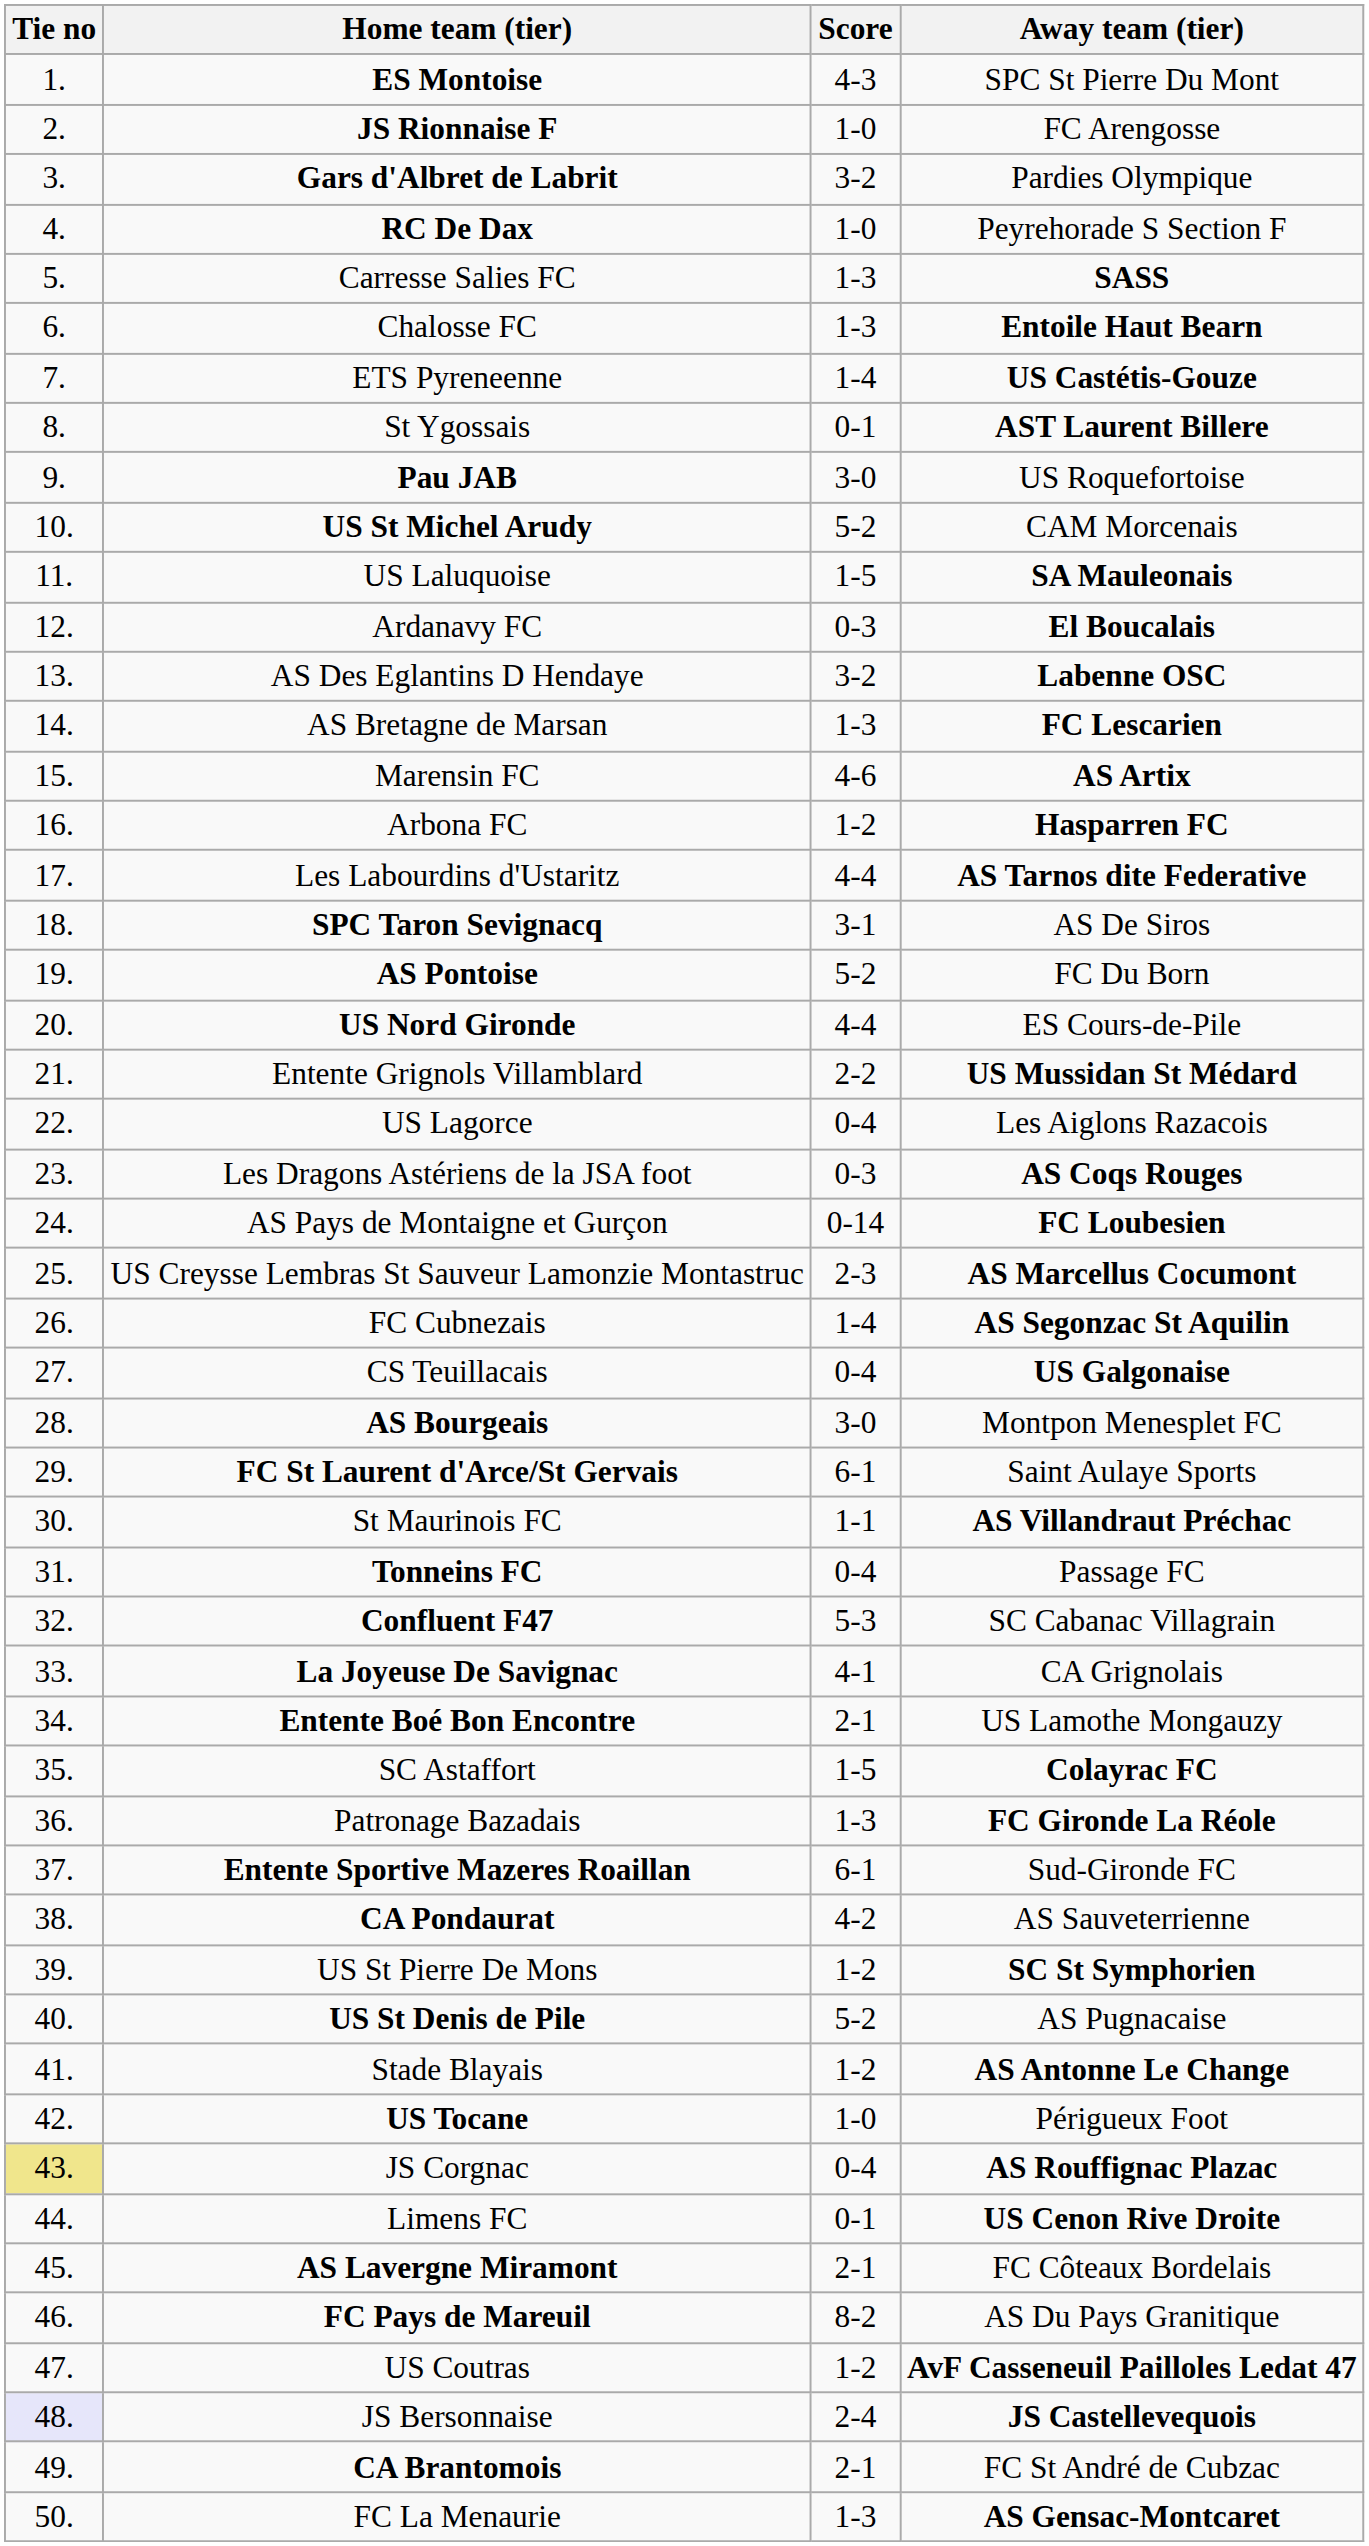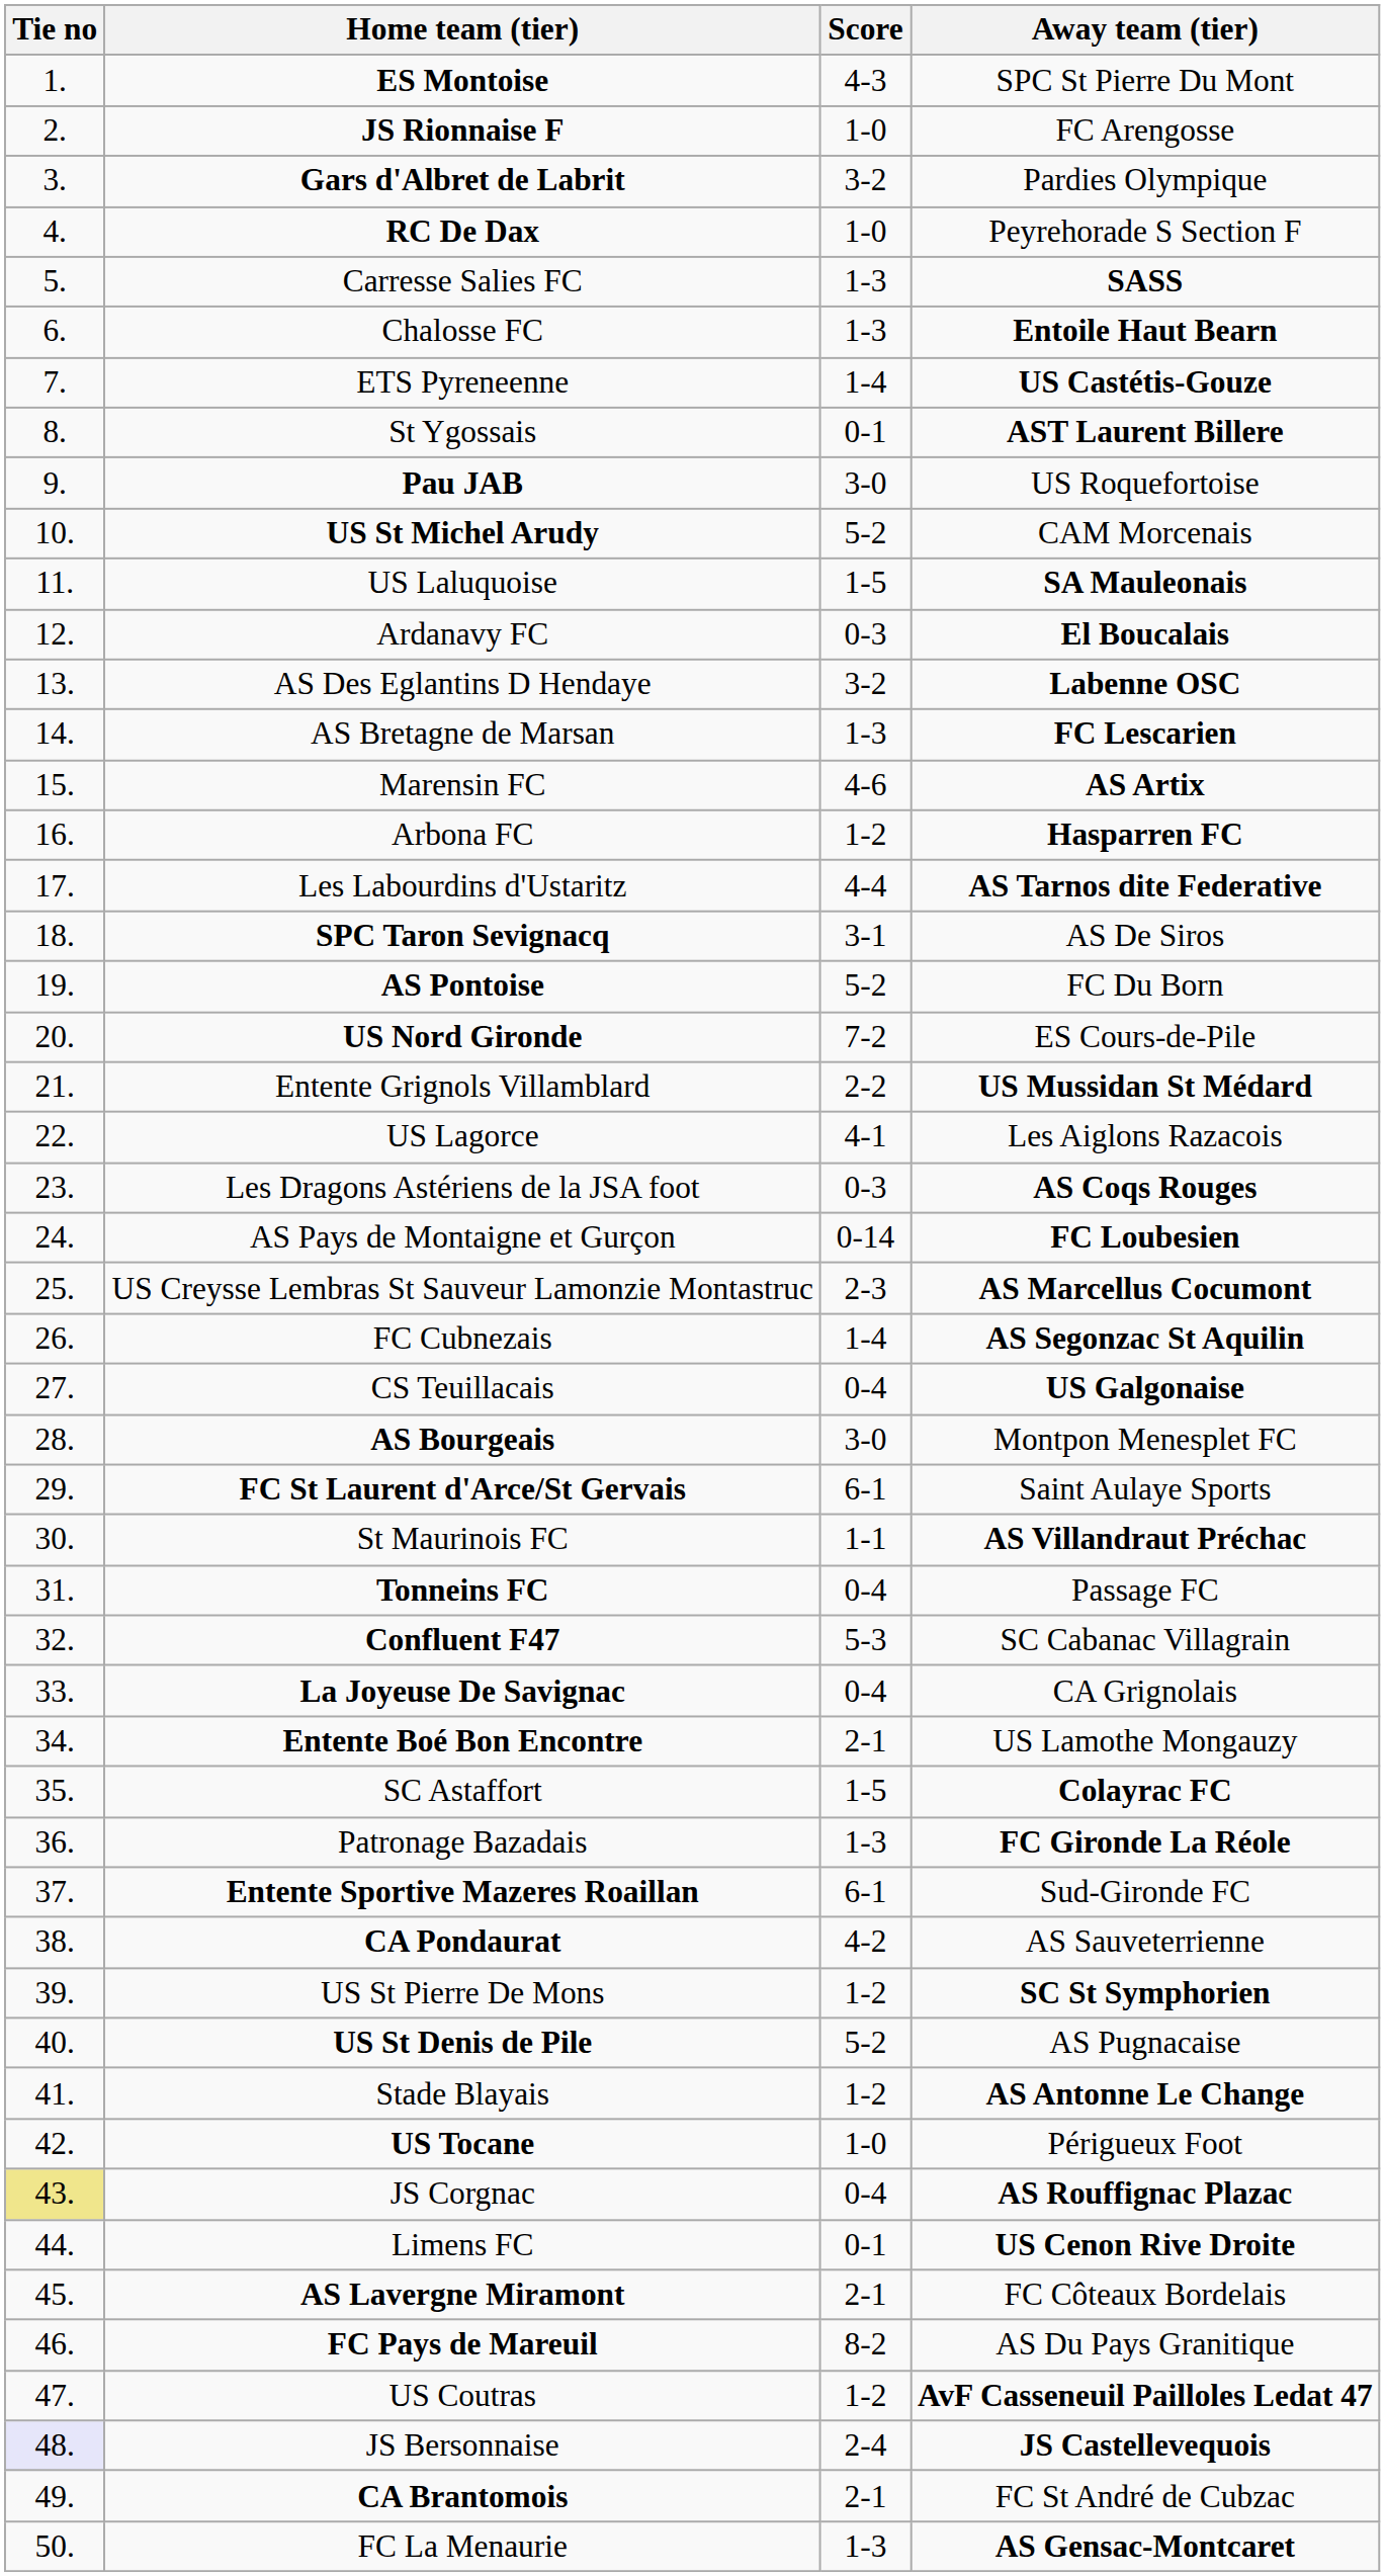US Nord Gironde | Score: 4-4 -> 7-2
US Lagorce | Score: 0-4 -> 4-1
La Joyeuse De Savignac | Score: 4-1 -> 0-4
